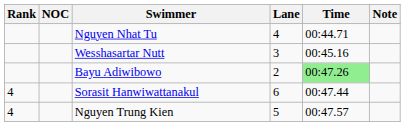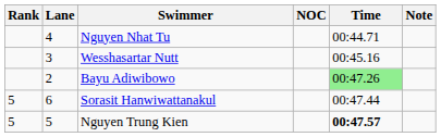columns swapped: Lane <-> NOC
Sorasit Hanwiwattanakul | Rank: 4 -> 5
Nguyen Trung Kien | Rank: 4 -> 5
Nguyen Trung Kien | Time: normal -> bold
